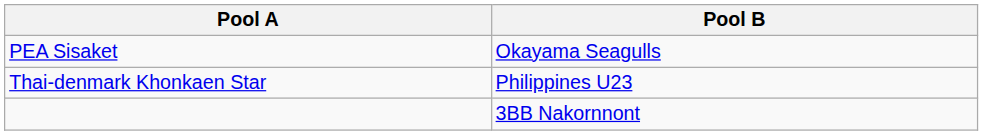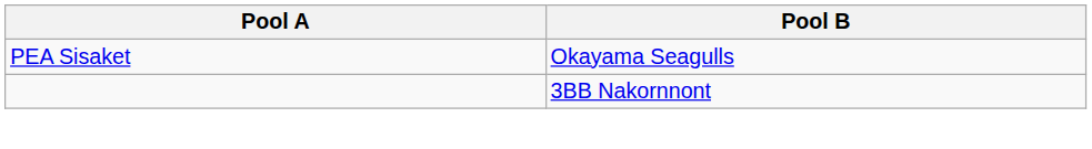- row: Thai-denmark Khonkaen Star | Philippines U23
